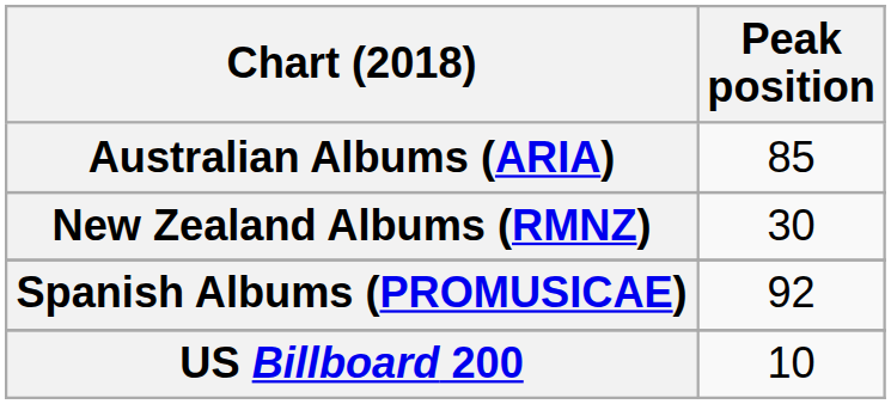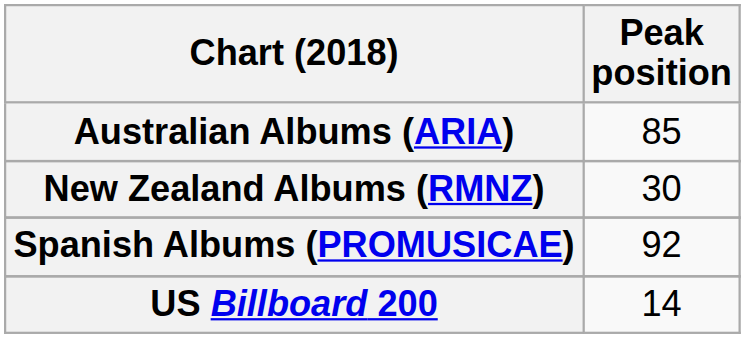US Billboard 200 | Peak position: 10 -> 14
